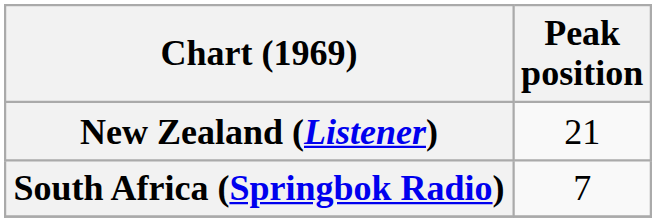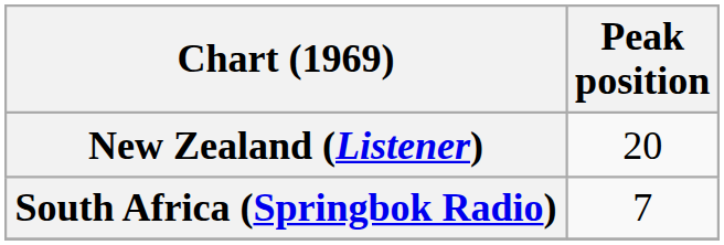New Zealand (Listener) | Peak position: 21 -> 20
